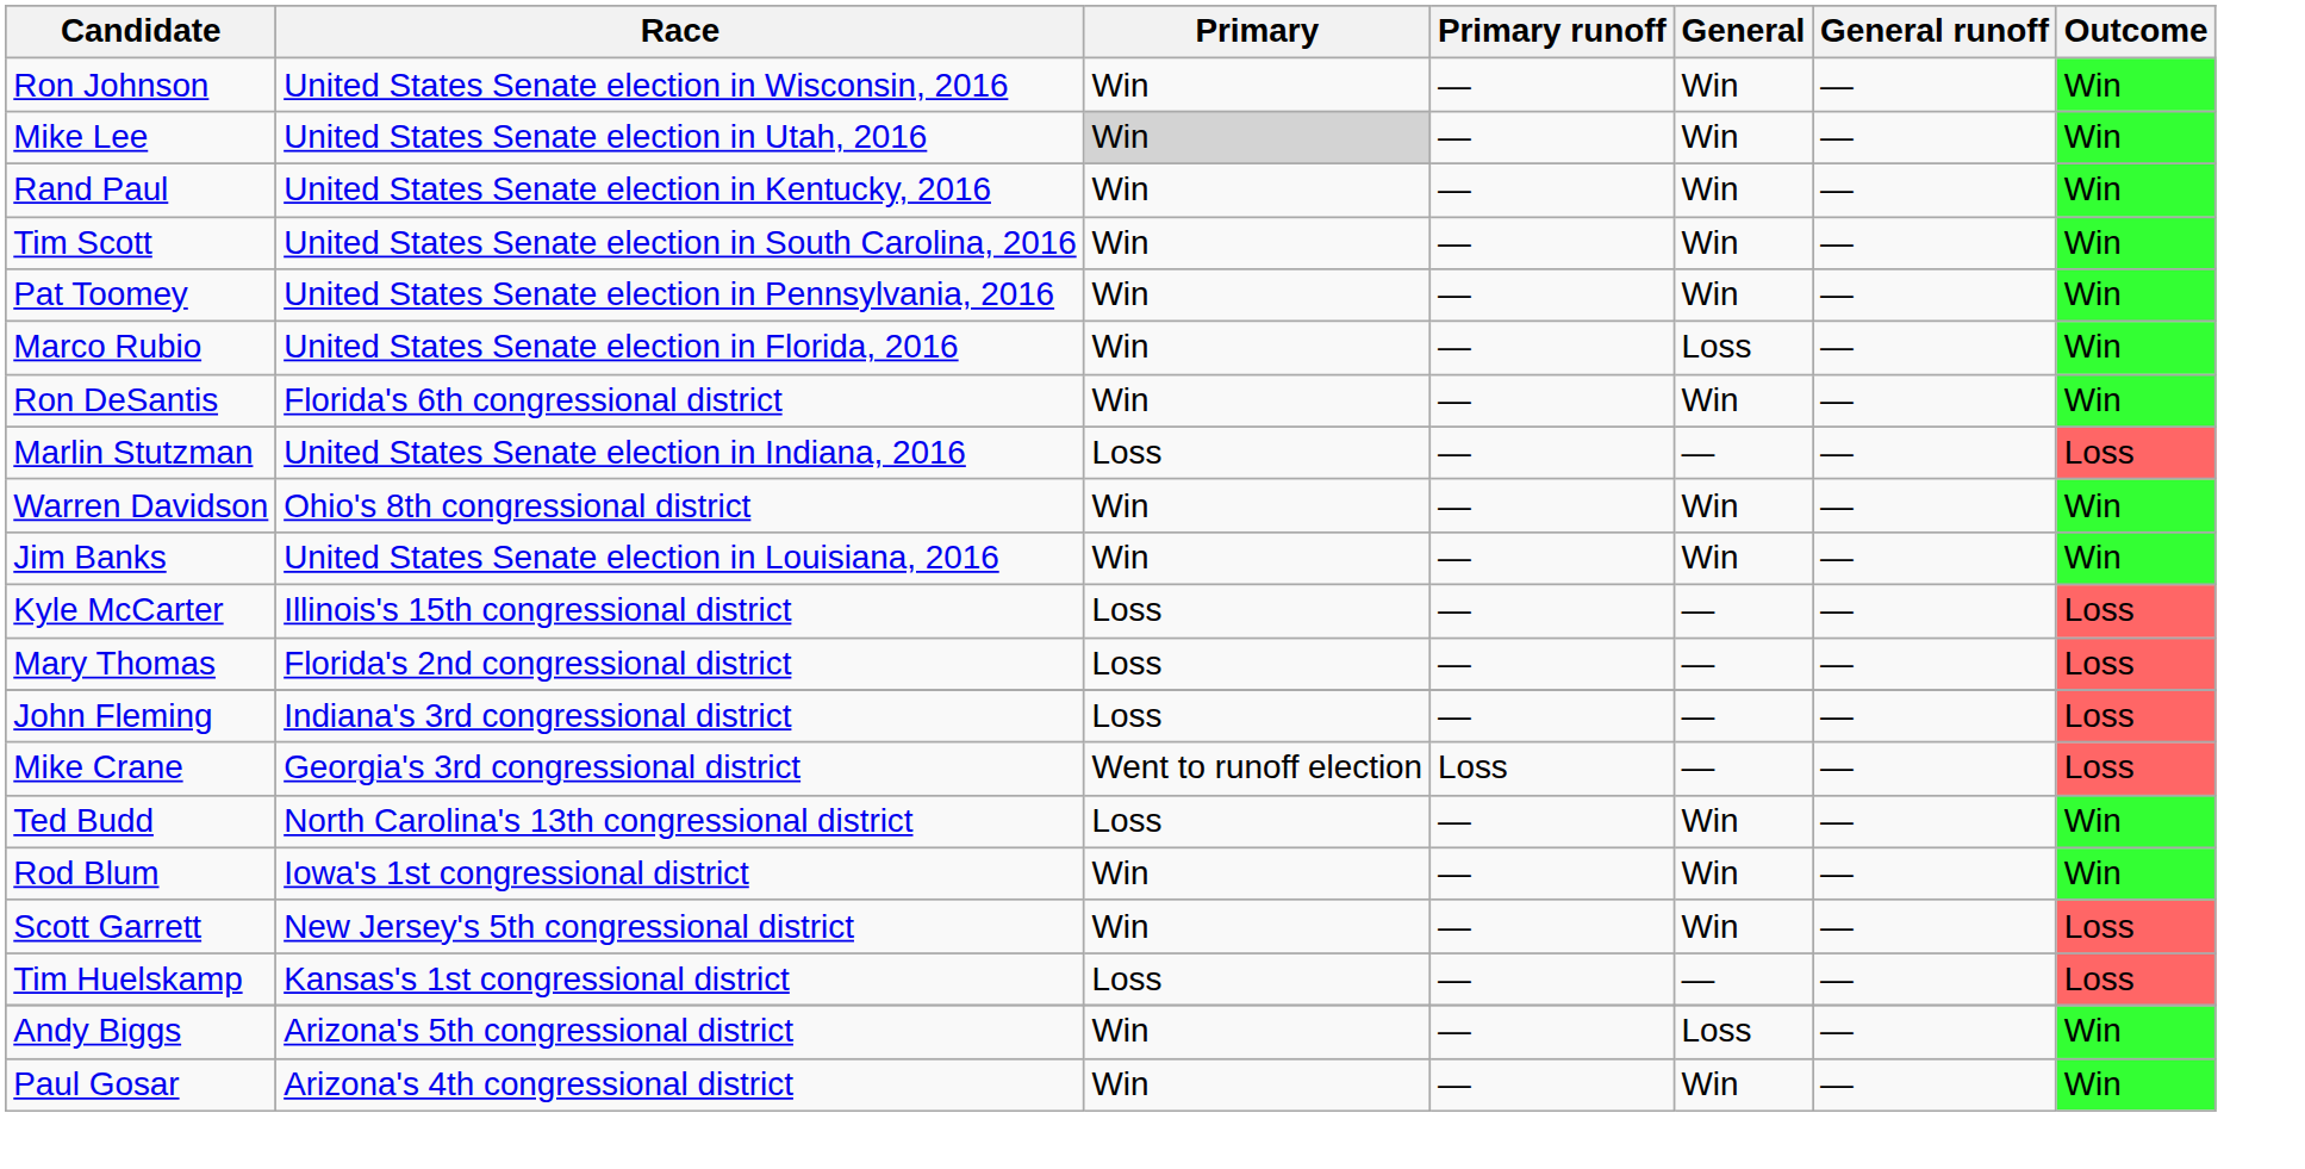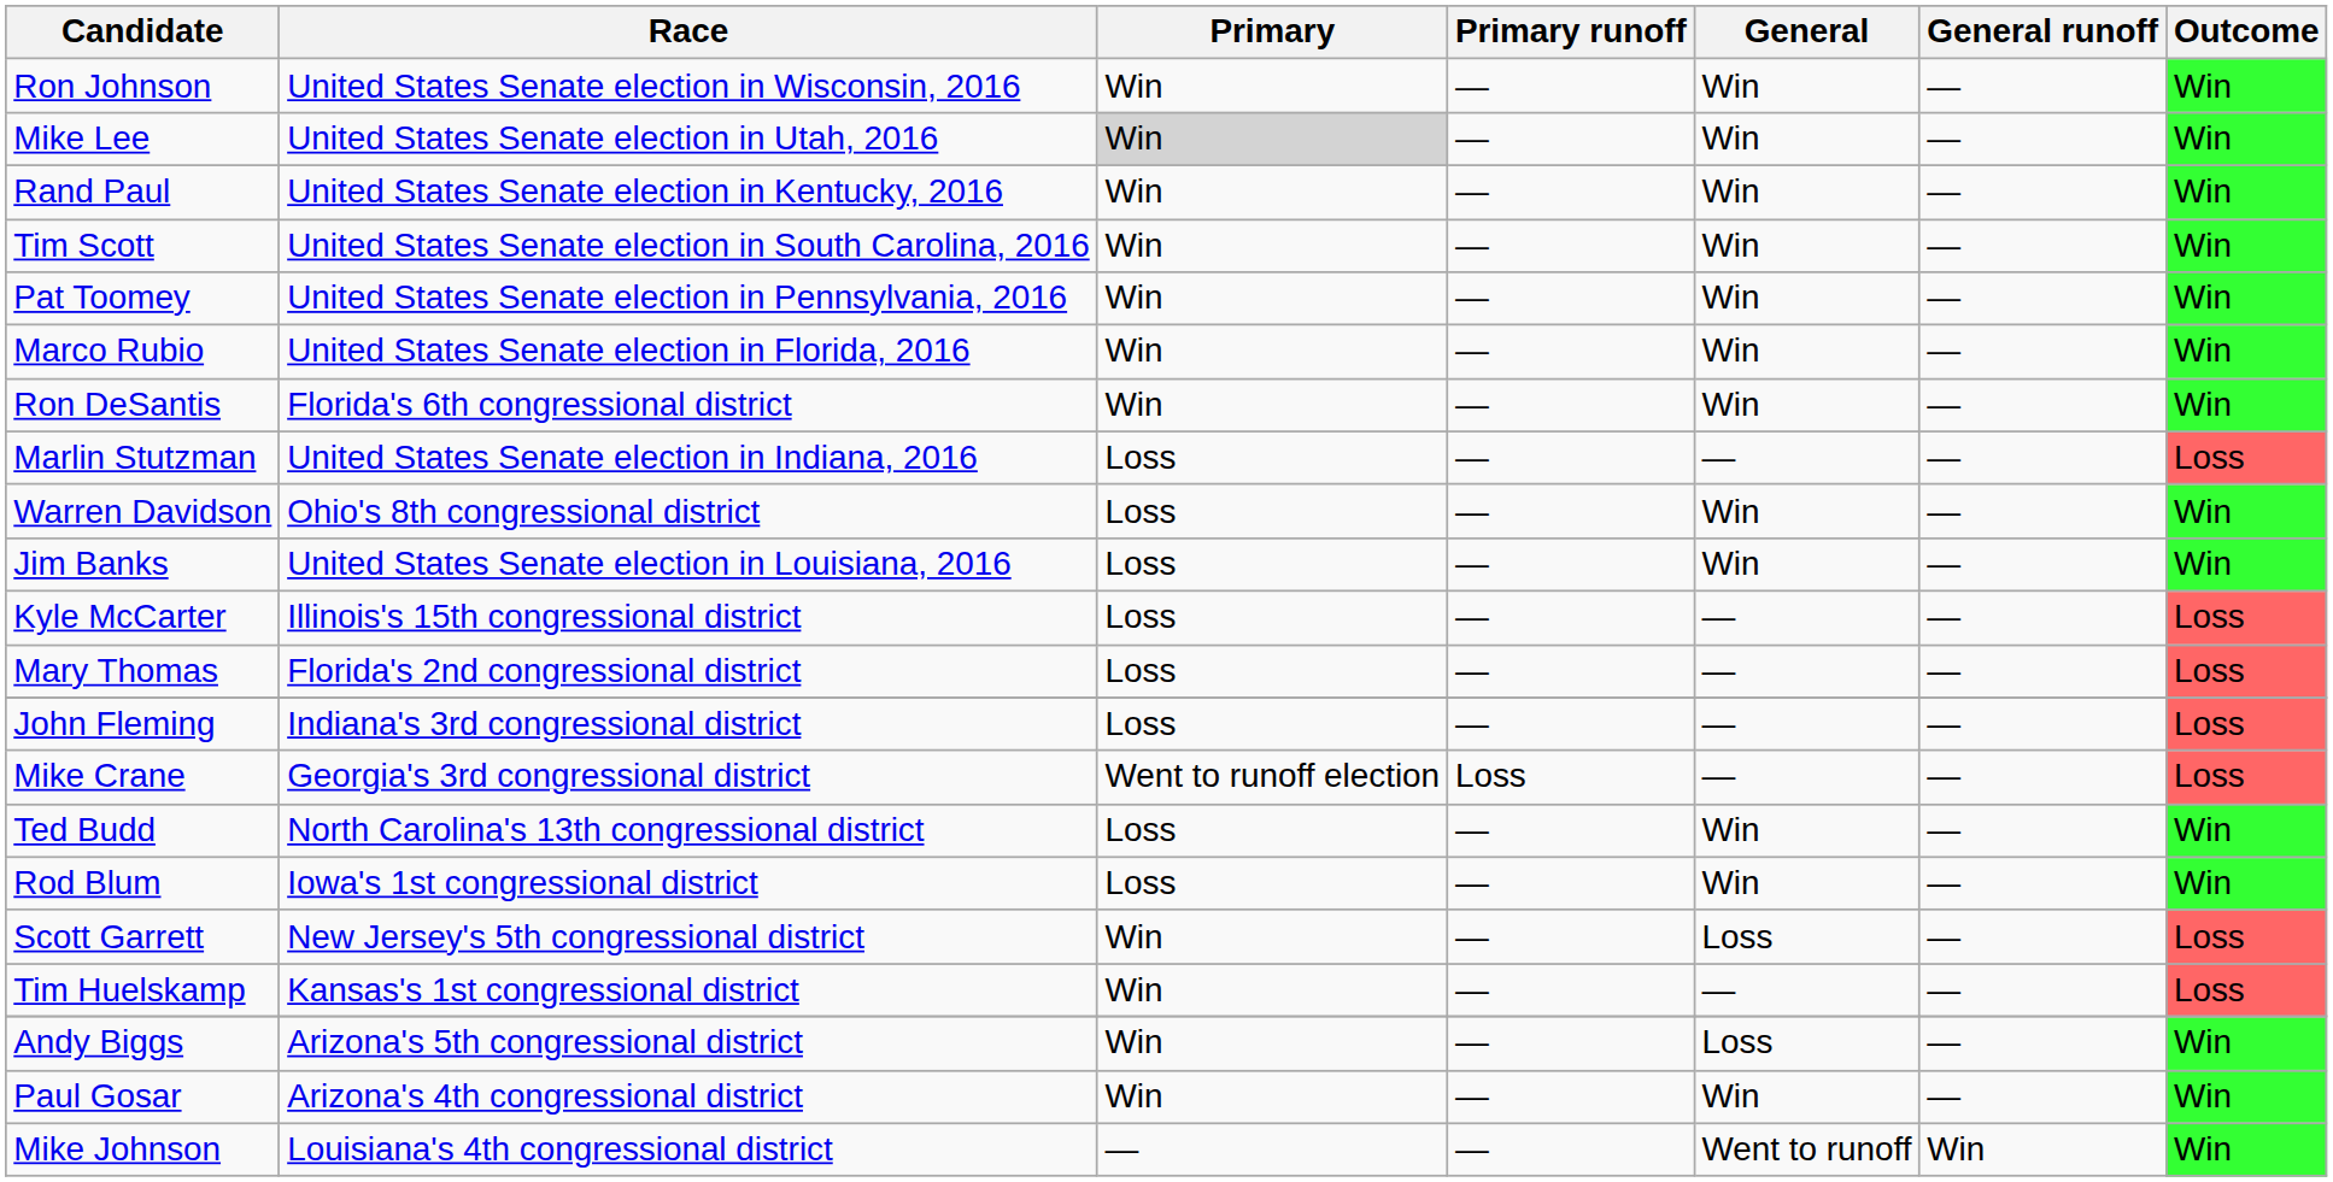Marco Rubio | General: Loss -> Win
Warren Davidson | Primary: Win -> Loss
Jim Banks | Primary: Win -> Loss
Rod Blum | Primary: Win -> Loss
Scott Garrett | General: Win -> Loss
Tim Huelskamp | Primary: Loss -> Win
+ row: Mike Johnson | Louisiana's 4th congressional district | — | — | Went to runoff | Win | Win
